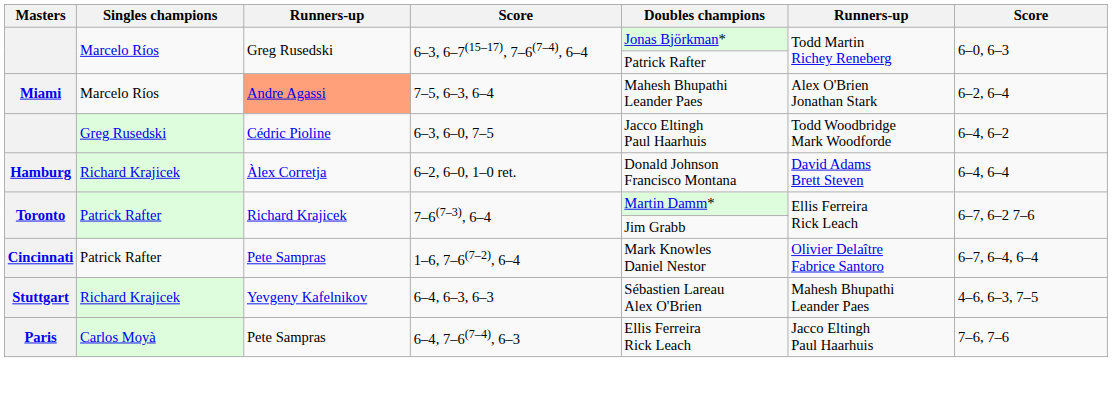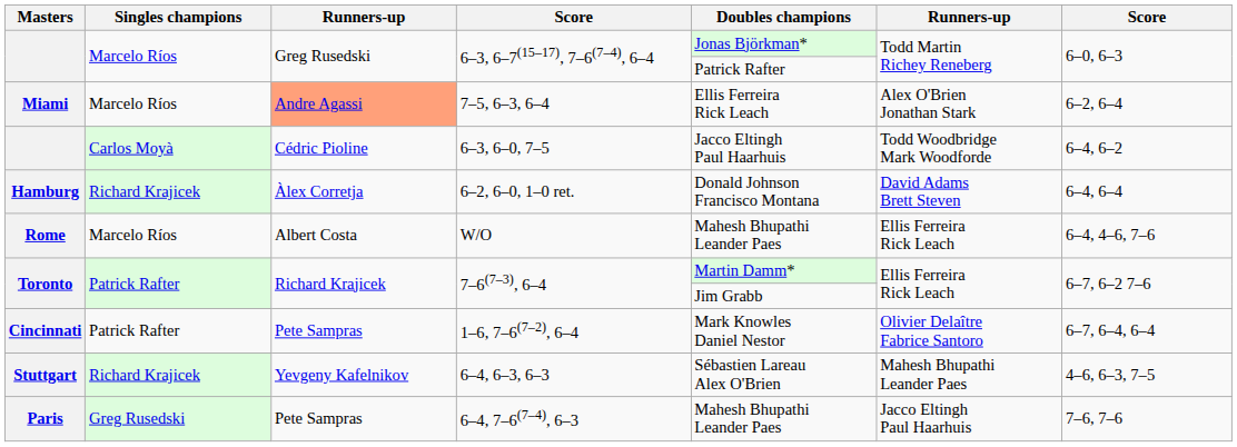7–5, 6–3, 6–4 | Doubles champions: Mahesh Bhupathi Leander Paes -> Ellis Ferreira Rick Leach
6–3, 6–0, 7–5 | Singles champions: Greg Rusedski -> Carlos Moyà
+ row: Rome | Marcelo Ríos | Albert Costa | W/O | Mahesh Bhupathi Leander Paes | Ellis Ferreira Rick Leach | 6–4, 4–6, 7–6
6–4, 7–6(7–4), 6–3 | Singles champions: Carlos Moyà -> Greg Rusedski
6–4, 7–6(7–4), 6–3 | Doubles champions: Ellis Ferreira Rick Leach -> Mahesh Bhupathi Leander Paes
